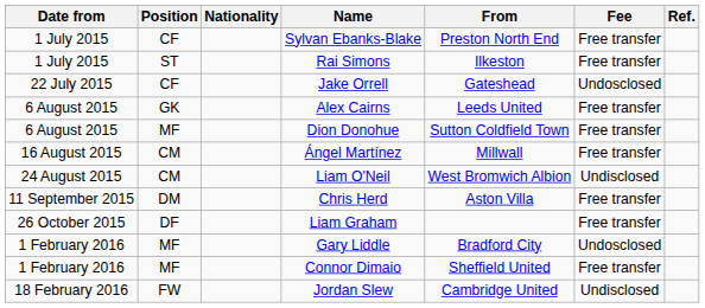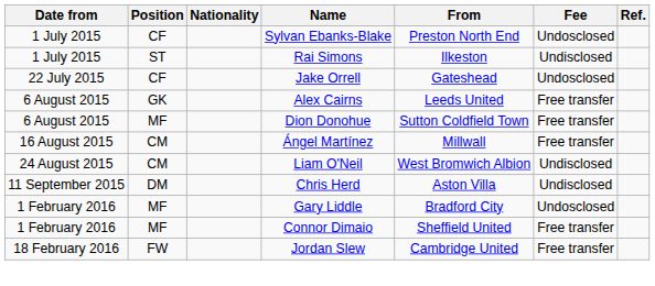Sylvan Ebanks-Blake | Fee: Free transfer -> Undosclosed
Rai Simons | Fee: Free transfer -> Undisclosed
Chris Herd | Fee: Free transfer -> Undisclosed
- row: 26 October 2015 | DF | Liam Graham | Free transfer
Jordan Slew | Fee: Undisclosed -> Free transfer
